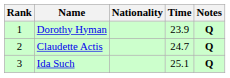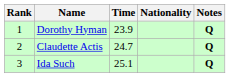columns swapped: Nationality <-> Time
